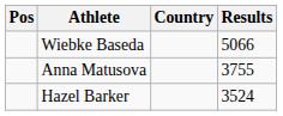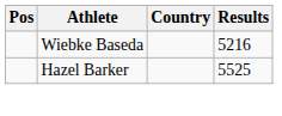Wiebke Baseda | Results: 5066 -> 5216
- row: Anna Matusova | 3755
Hazel Barker | Results: 3524 -> 5525
